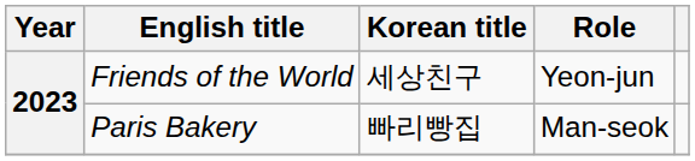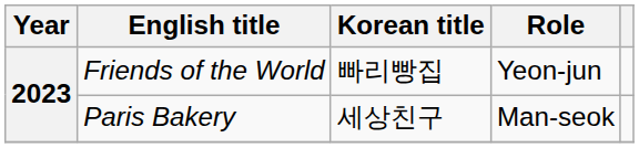Friends of the World | Korean title: 세상친구 -> 빠리빵집
Paris Bakery | Korean title: 빠리빵집 -> 세상친구
